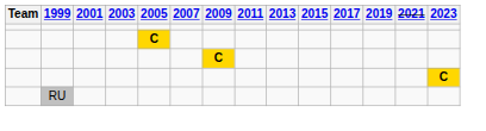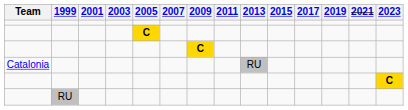+ row: Catalonia | RU
